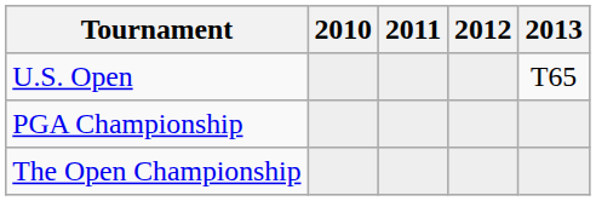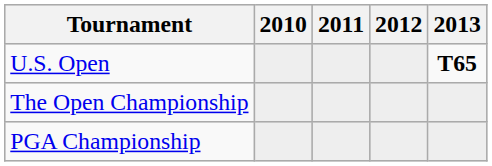U.S. Open | 2013: normal -> bold
rows swapped: The Open Championship <-> PGA Championship
